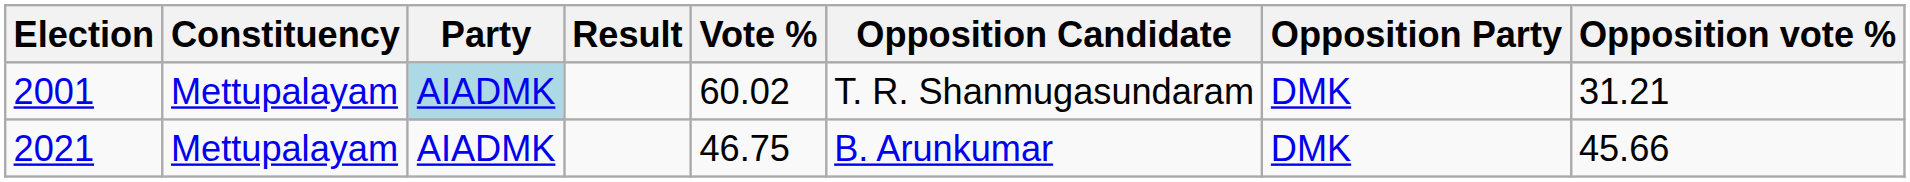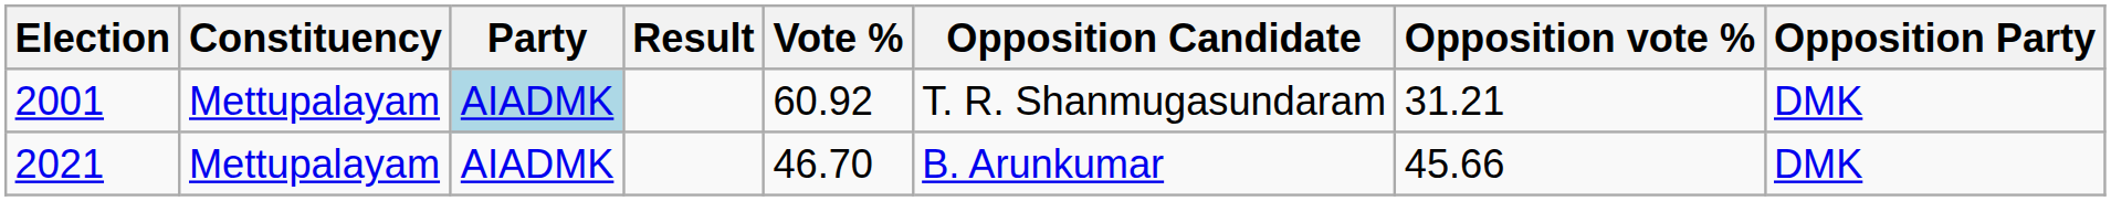columns swapped: Opposition Party <-> Opposition vote %
2001 | Vote %: 60.02 -> 60.92
2021 | Vote %: 46.75 -> 46.70
